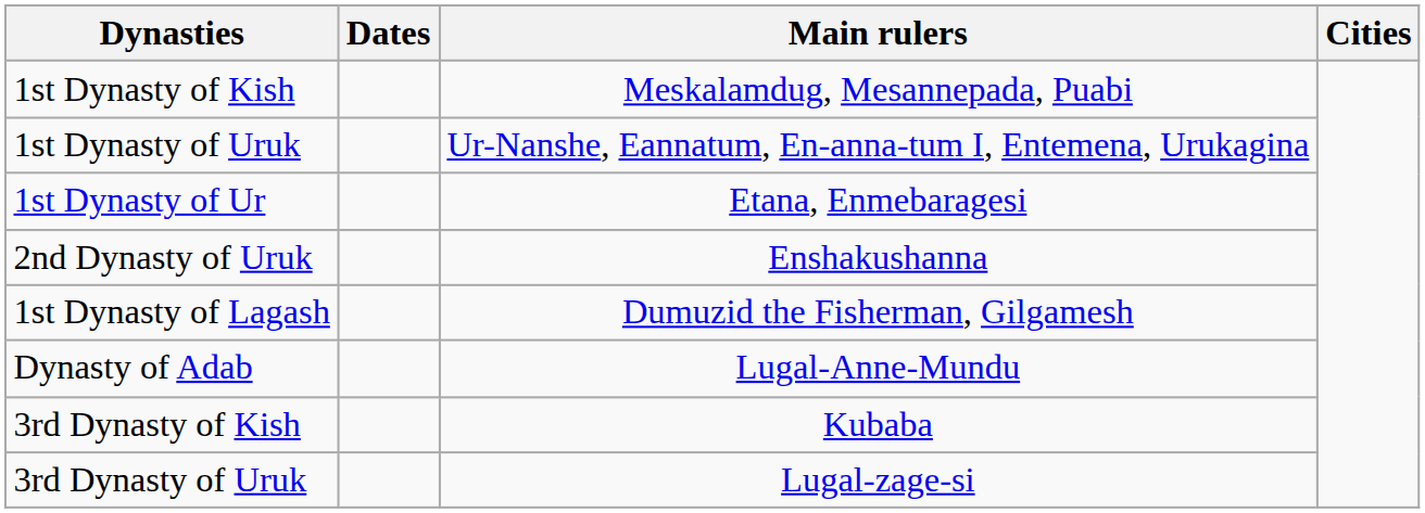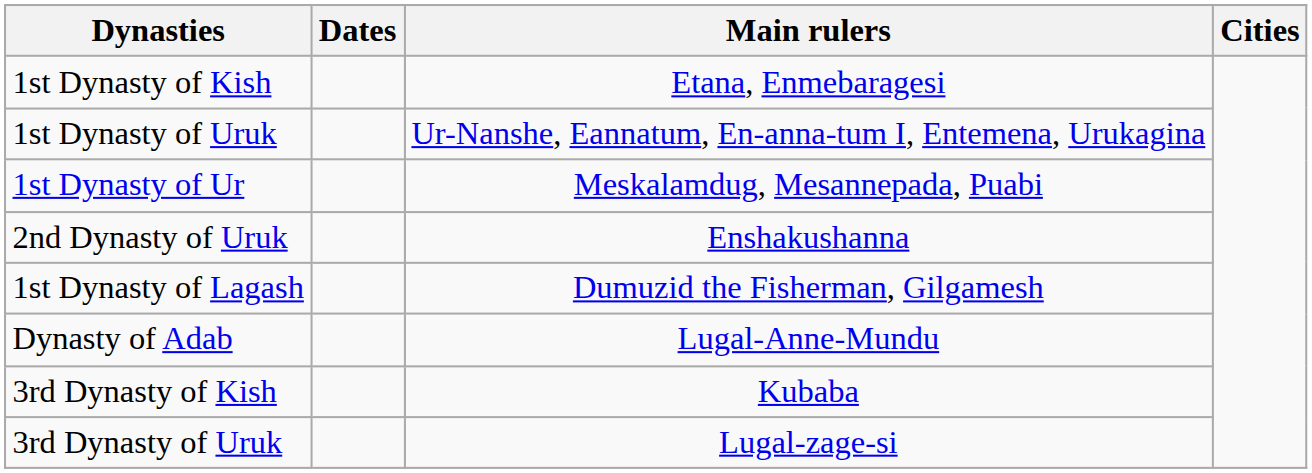1st Dynasty of Kish | Main rulers: Meskalamdug, Mesannepada, Puabi -> Etana, Enmebaragesi
1st Dynasty of Ur | Main rulers: Etana, Enmebaragesi -> Meskalamdug, Mesannepada, Puabi
